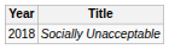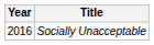Socially Unacceptable | Year: 2018 -> 2016
